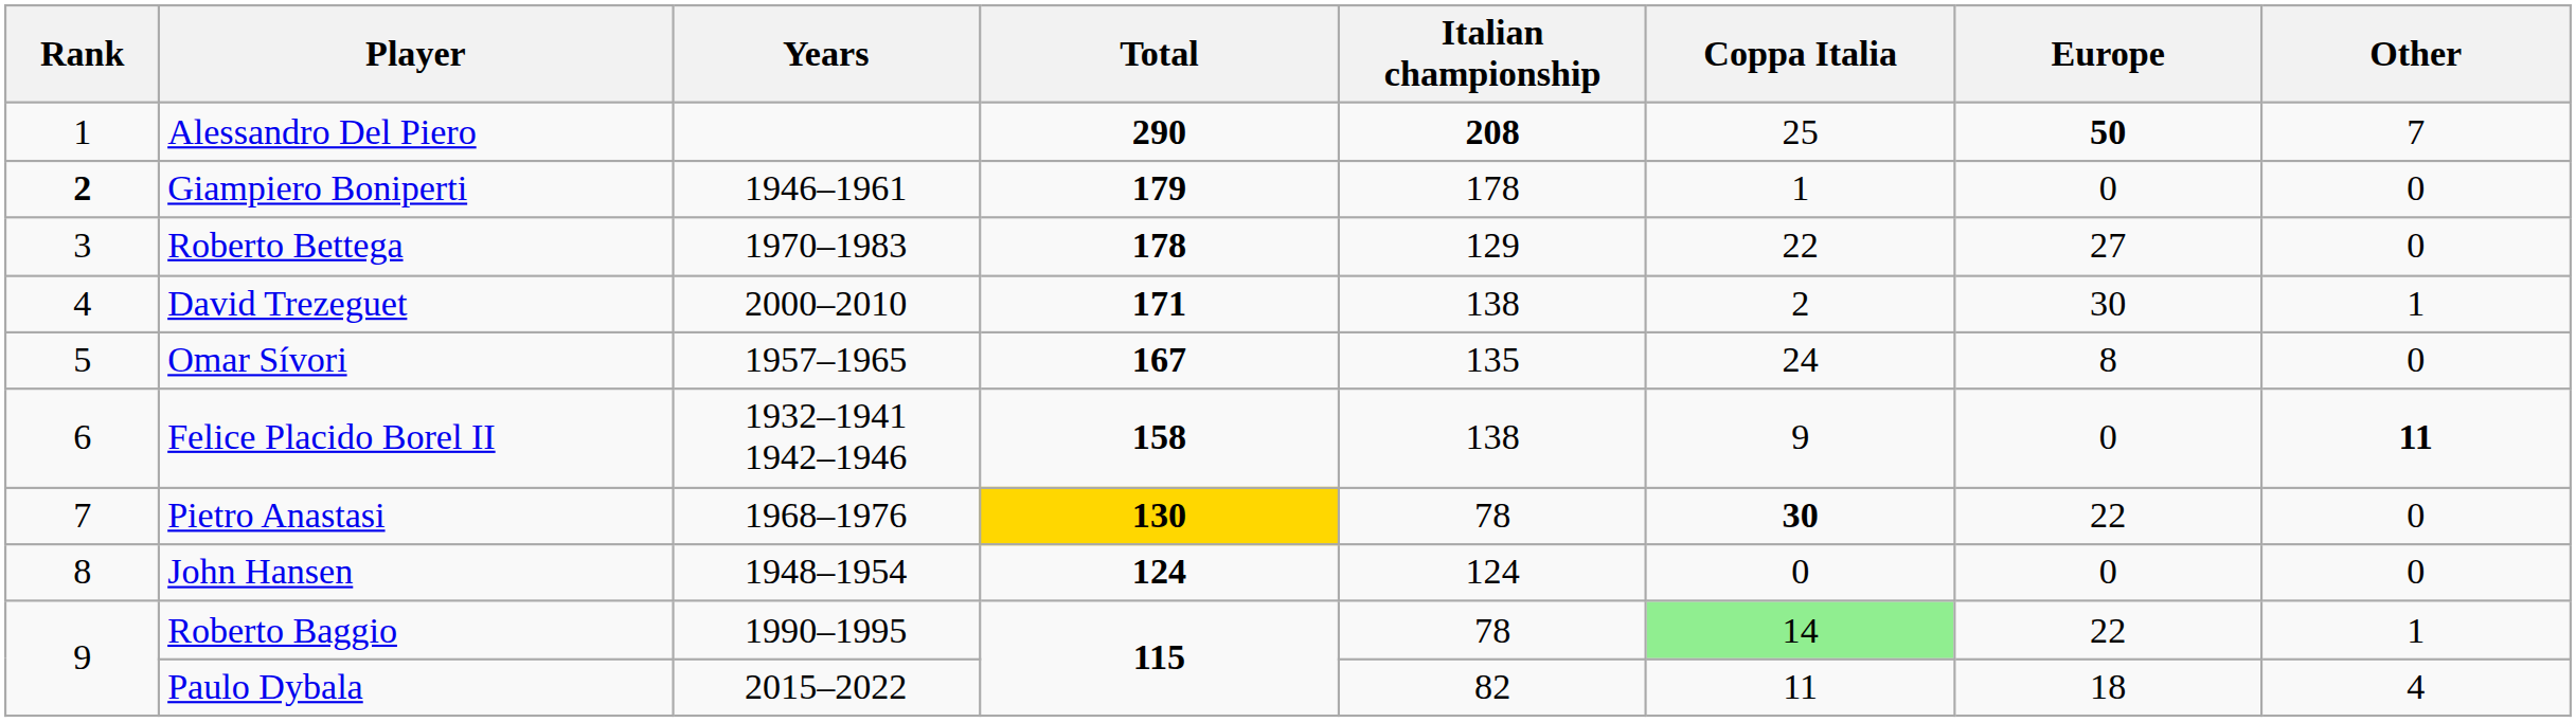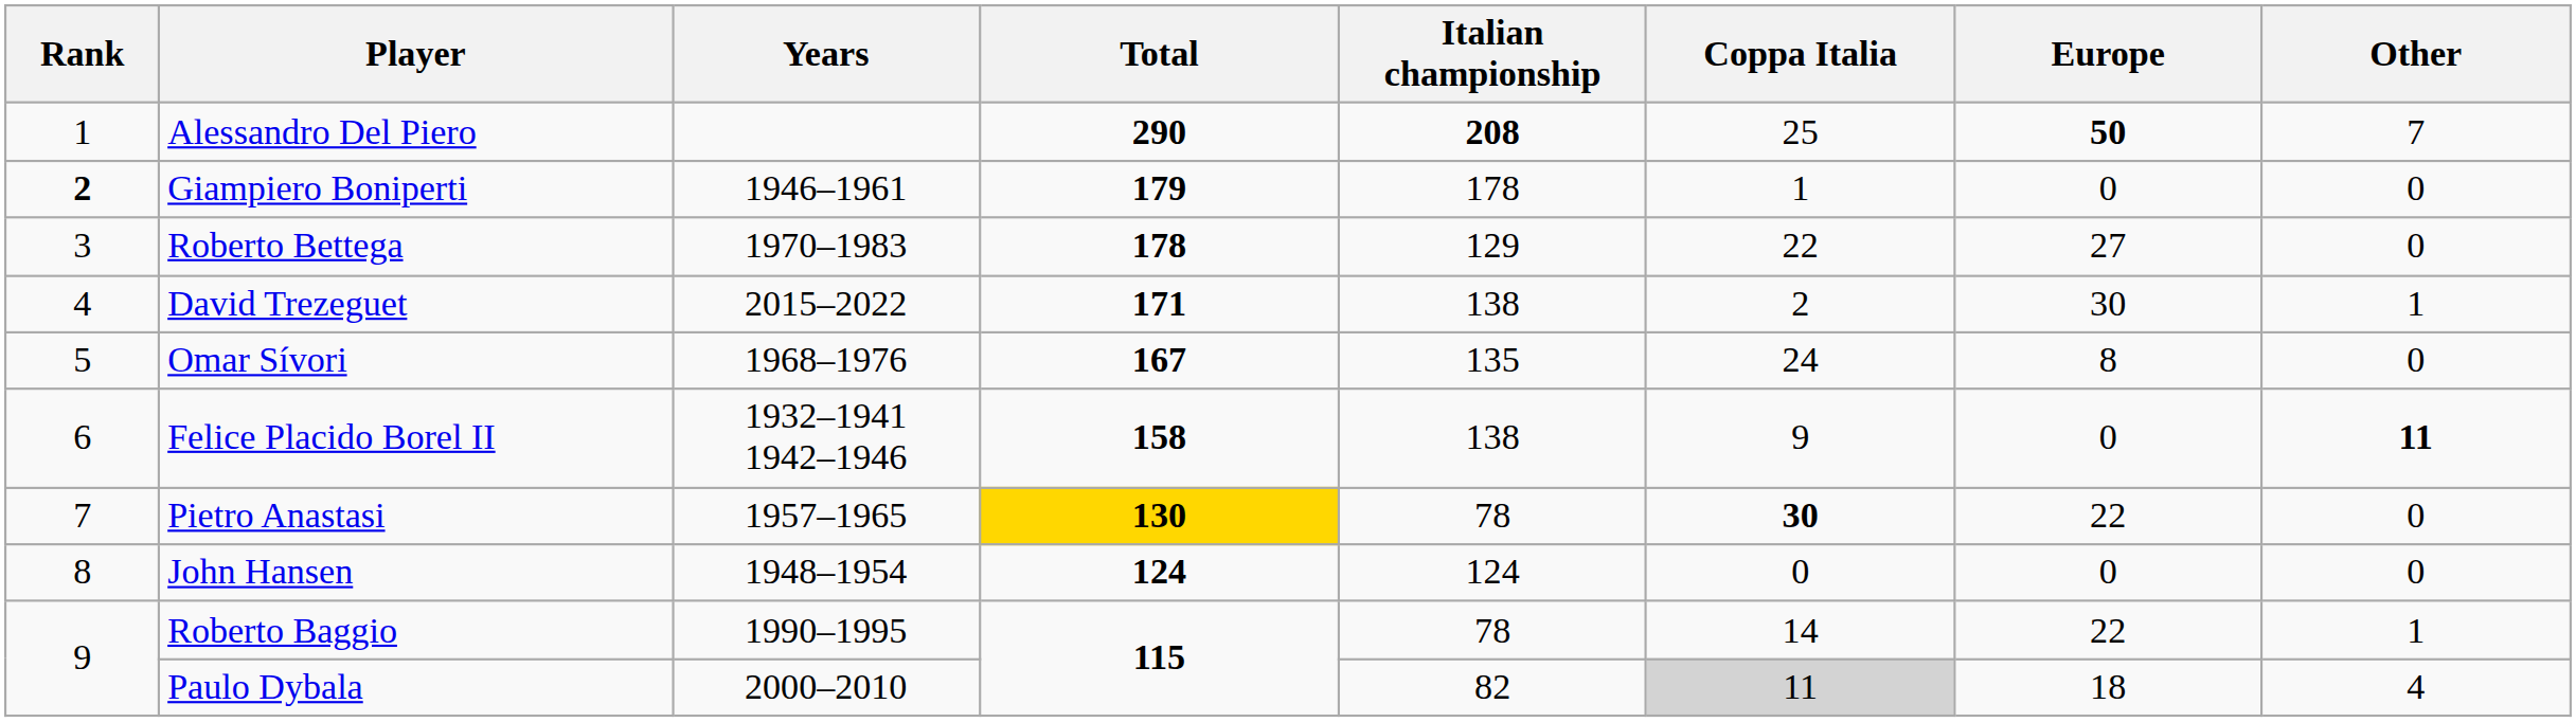David Trezeguet | Years: 2000–2010 -> 2015–2022
Omar Sívori | Years: 1957–1965 -> 1968–1976
Pietro Anastasi | Years: 1968–1976 -> 1957–1965
Roberto Baggio | Coppa Italia: lightgreen background -> no background
Paulo Dybala | Years: 2015–2022 -> 2000–2010
Paulo Dybala | Coppa Italia: no background -> lightgrey background
